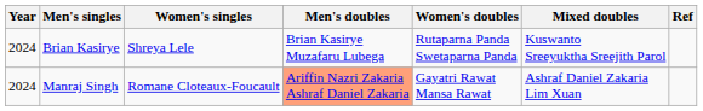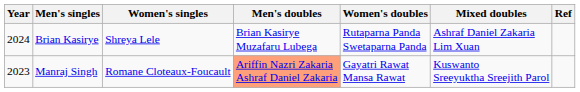Brian Kasirye | Mixed doubles: Kuswanto Sreeyuktha Sreejith Parol -> Ashraf Daniel Zakaria Lim Xuan
Manraj Singh | Year: 2024 -> 2023
Manraj Singh | Mixed doubles: Ashraf Daniel Zakaria Lim Xuan -> Kuswanto Sreeyuktha Sreejith Parol
